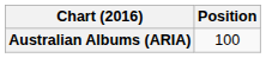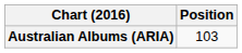Australian Albums (ARIA) | Position: 100 -> 103
